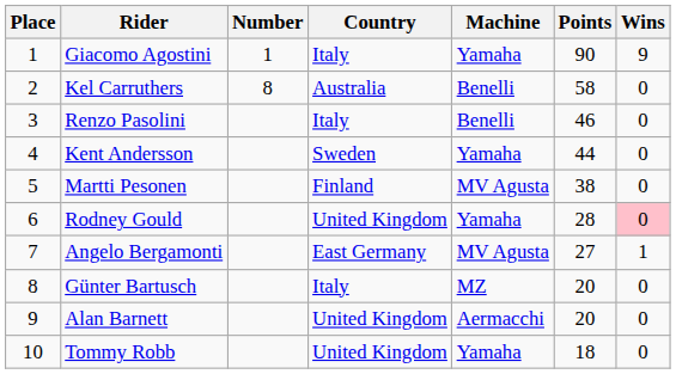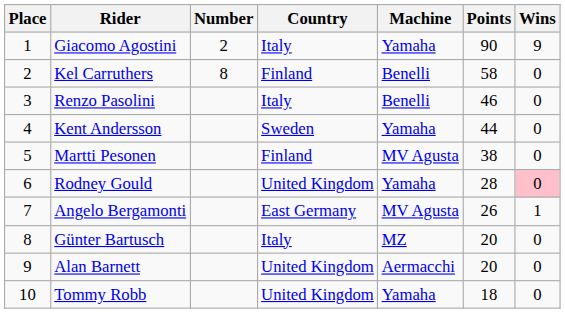Giacomo Agostini | Number: 1 -> 2
Kel Carruthers | Country: Australia -> Finland
Angelo Bergamonti | Points: 27 -> 26
